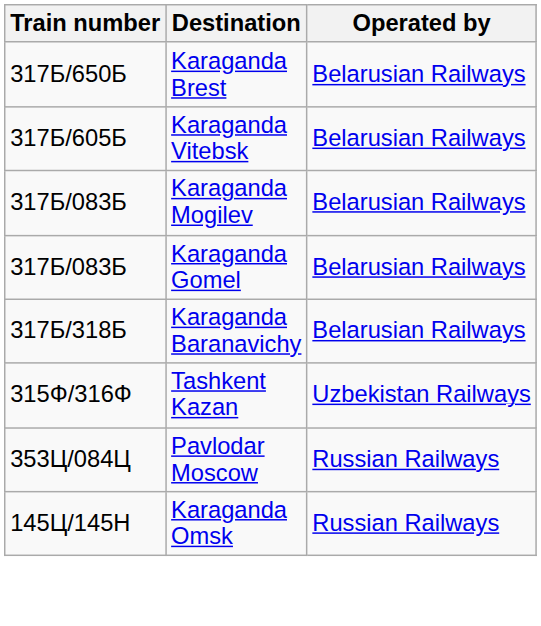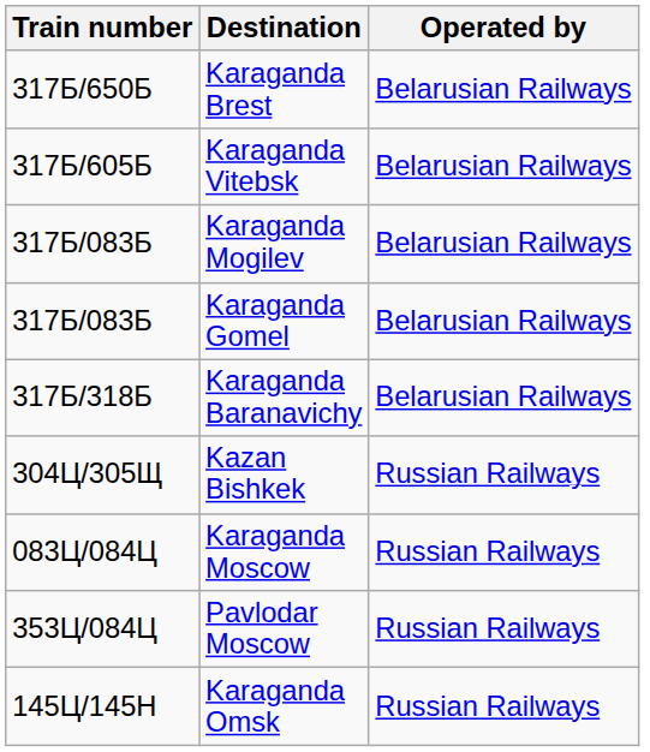- row: 315Ф/316Ф | Tashkent Kazan | Uzbekistan Railways
+ row: 304Ц/305Щ | Kazan Bishkek | Russian Railways
+ row: 083Ц/084Ц | Karaganda Moscow | Russian Railways
